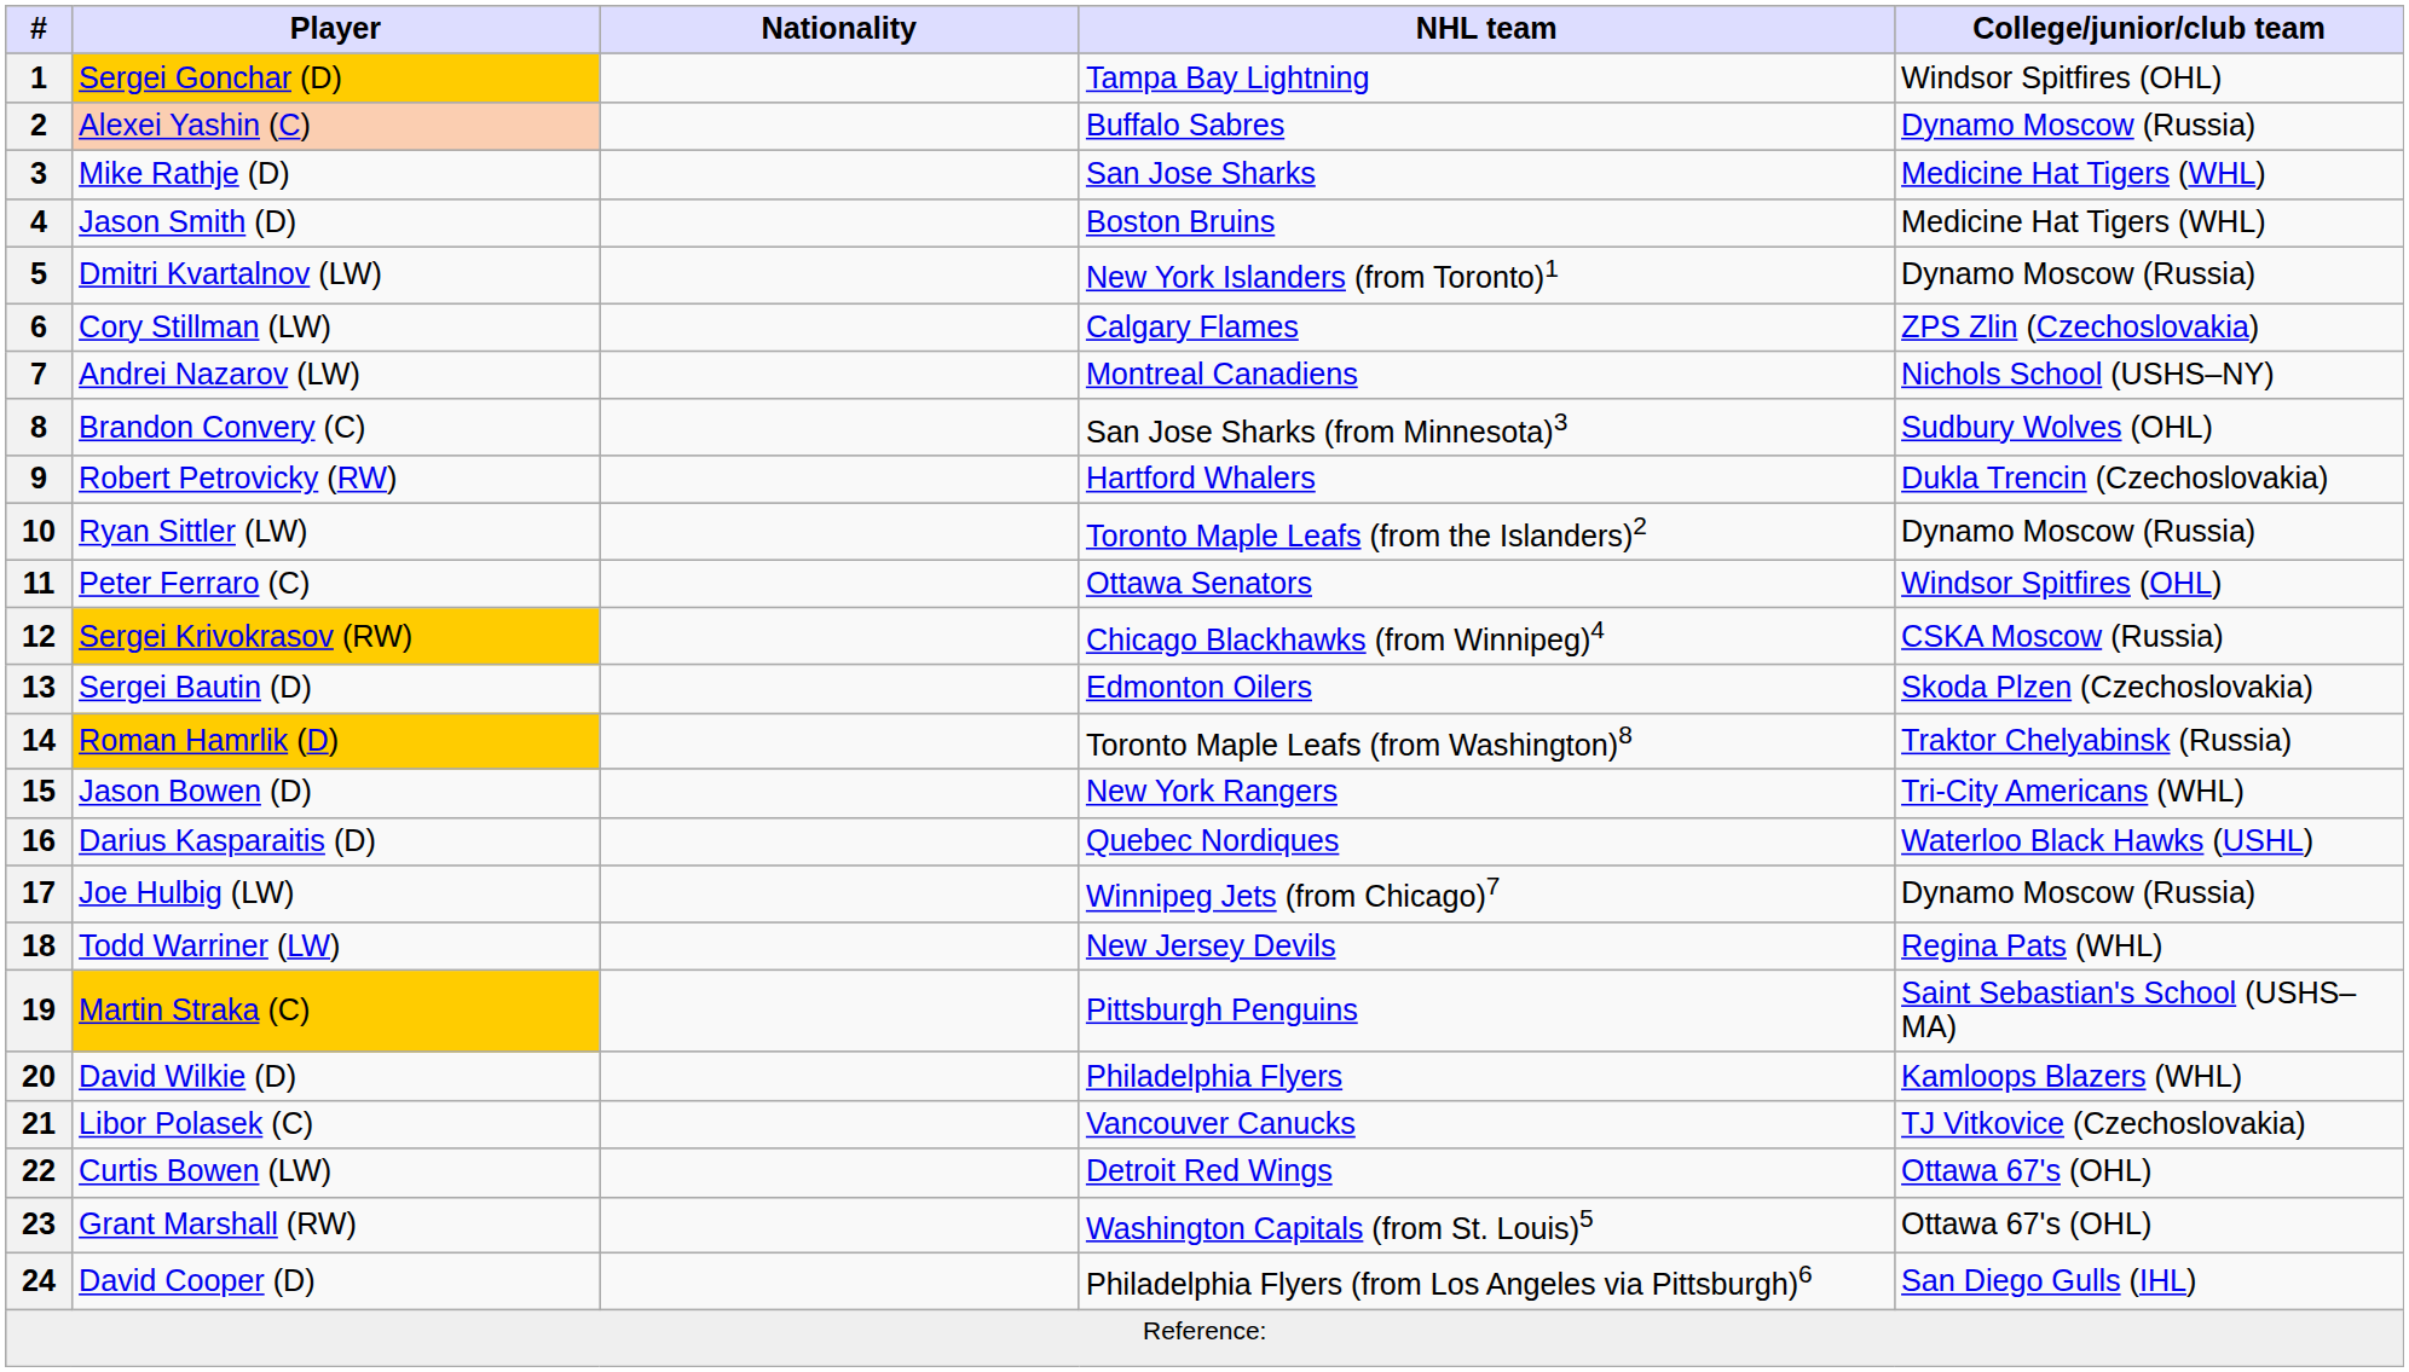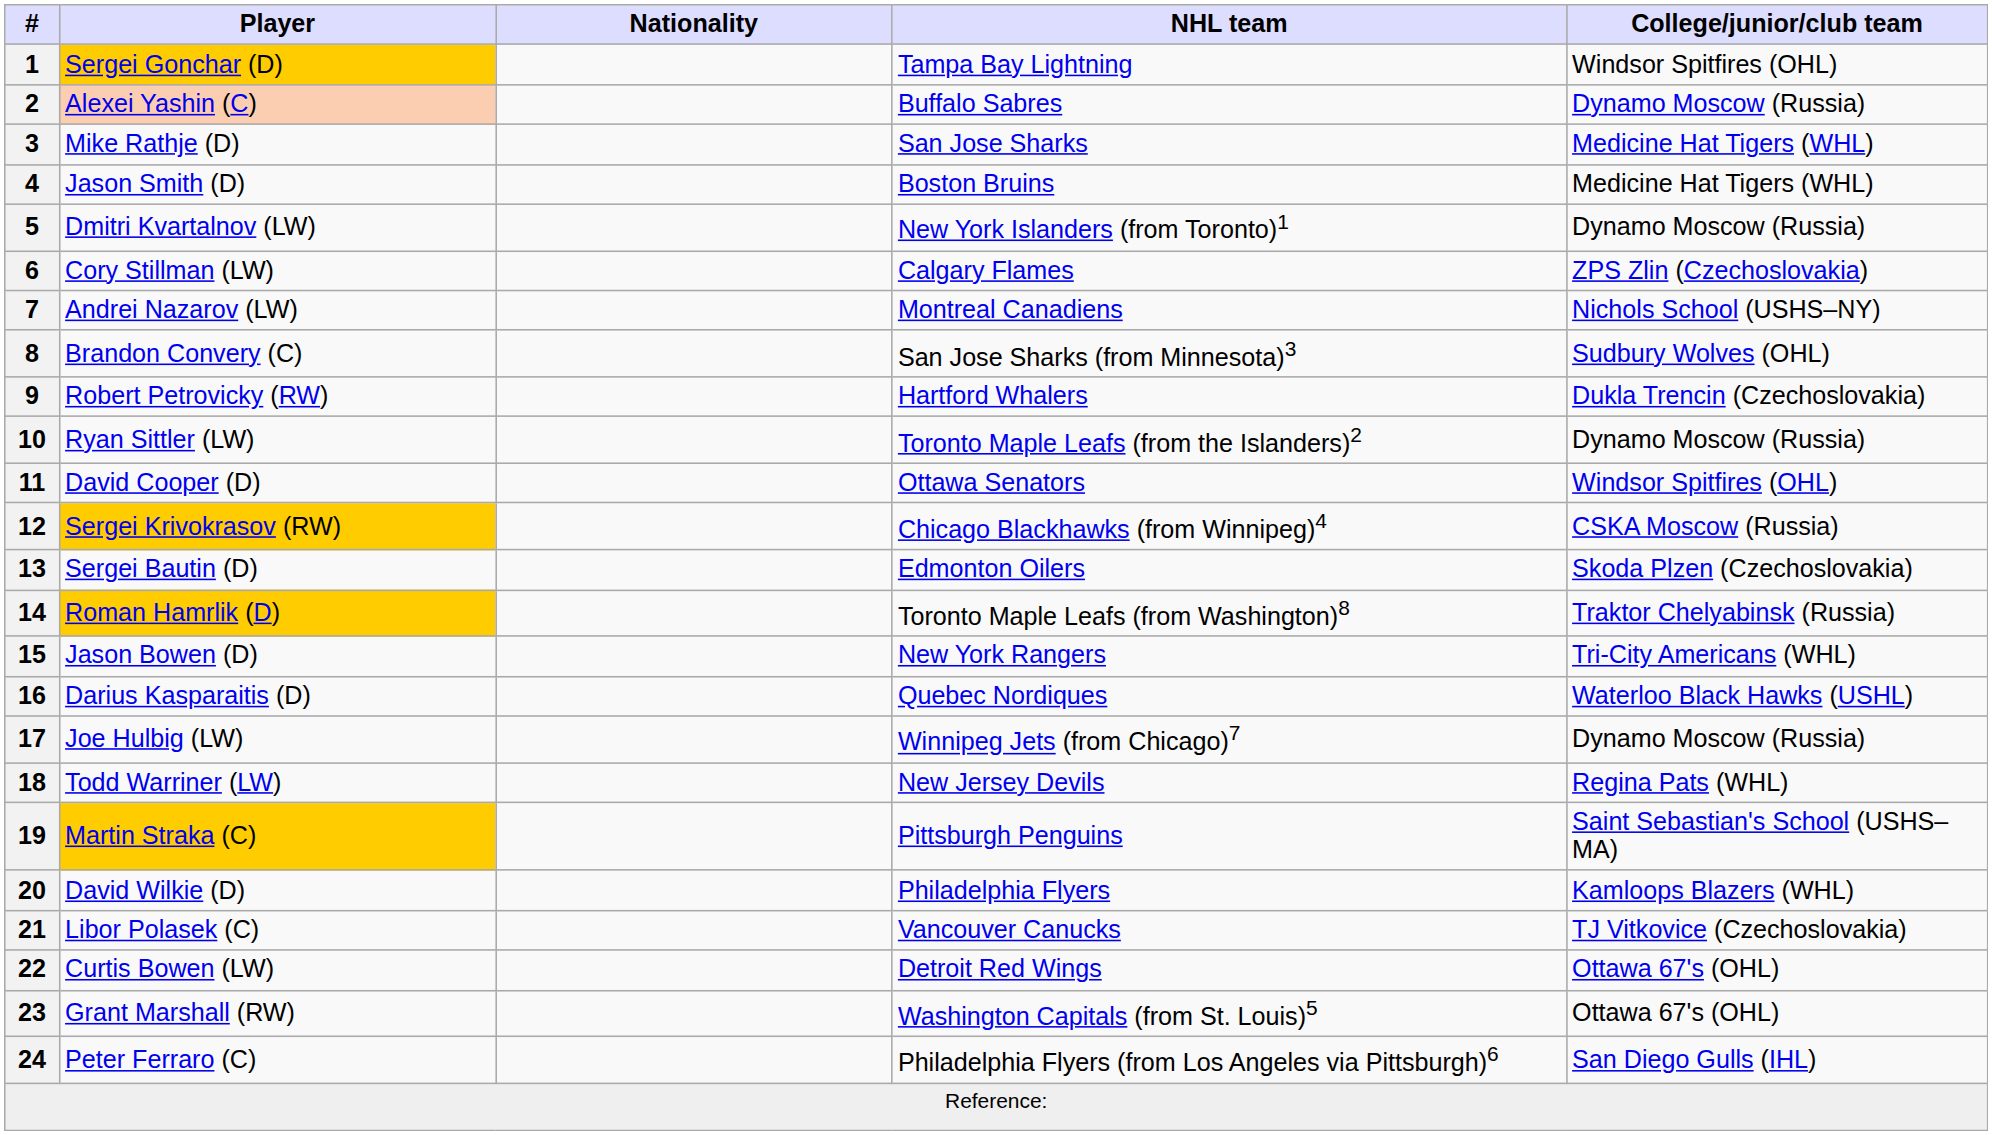11 | Player: Peter Ferraro (C) -> David Cooper (D)
24 | Player: David Cooper (D) -> Peter Ferraro (C)
